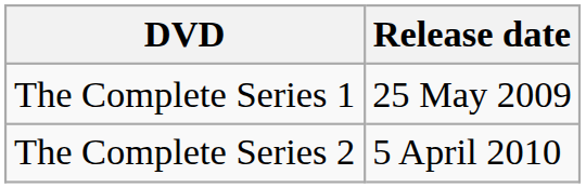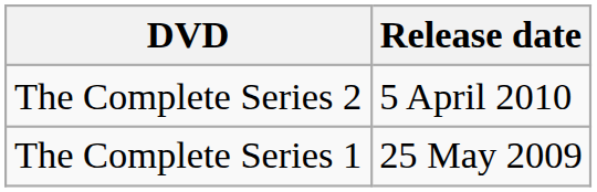rows swapped: The Complete Series 1 <-> The Complete Series 2
